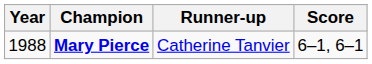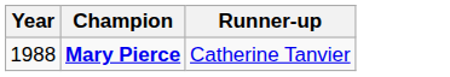- column: Score | 6–1, 6–1
